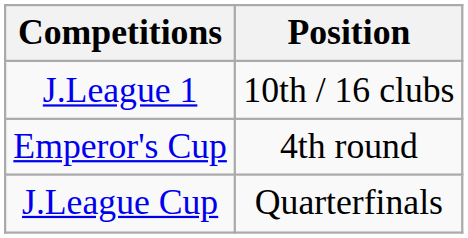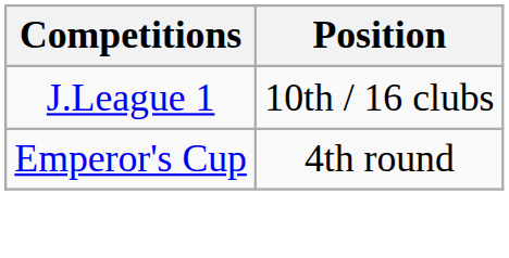- row: J.League Cup | Quarterfinals
